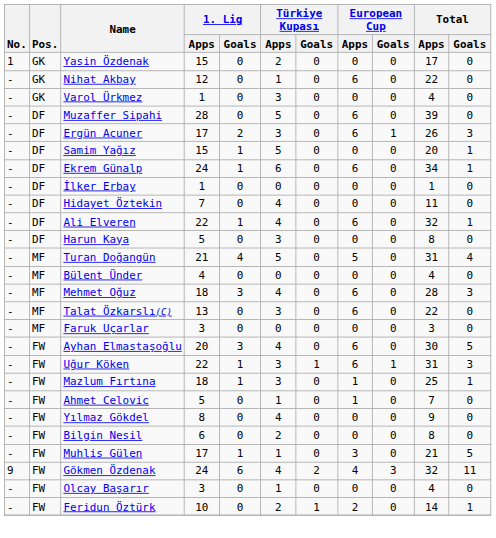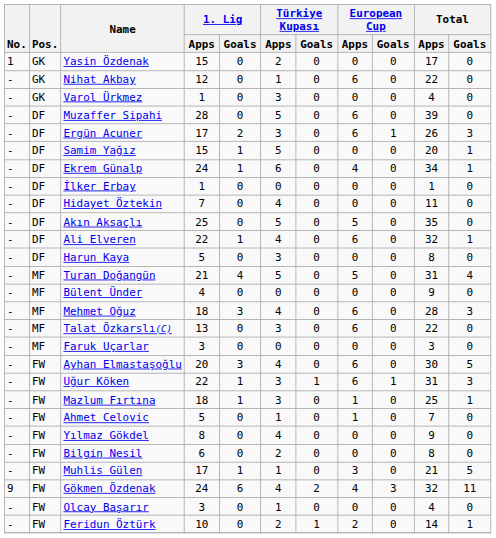Ekrem Günalp | European Cup / Apps: 6 -> 4
+ row: - | DF | Akın Aksaçlı | 25 | 0 | 5 | 0 | 5 | 0 | 35 | 0
Bülent Ünder | Total / Apps: 4 -> 9
